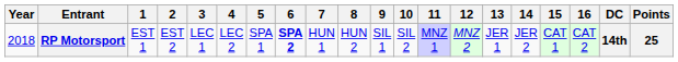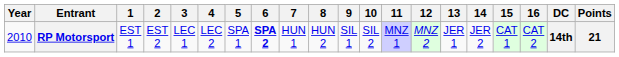RP Motorsport | Year: 2018 -> 2010
RP Motorsport | Points: 25 -> 21
